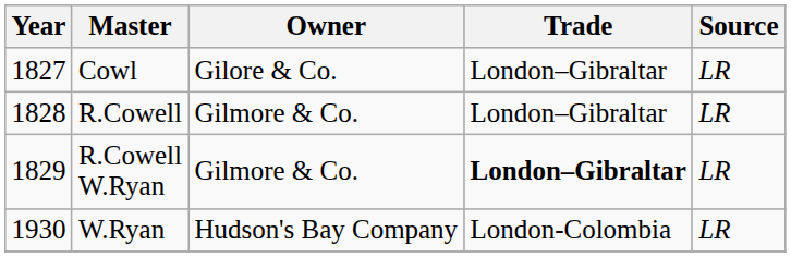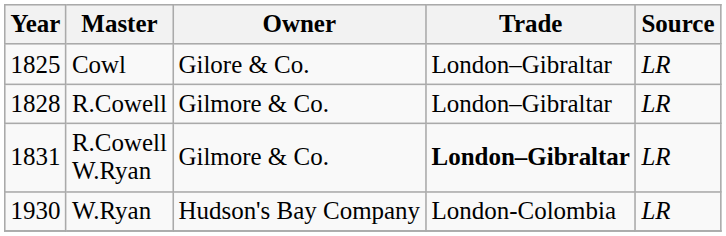Cowl | Year: 1827 -> 1825
R.Cowell W.Ryan | Year: 1829 -> 1831
